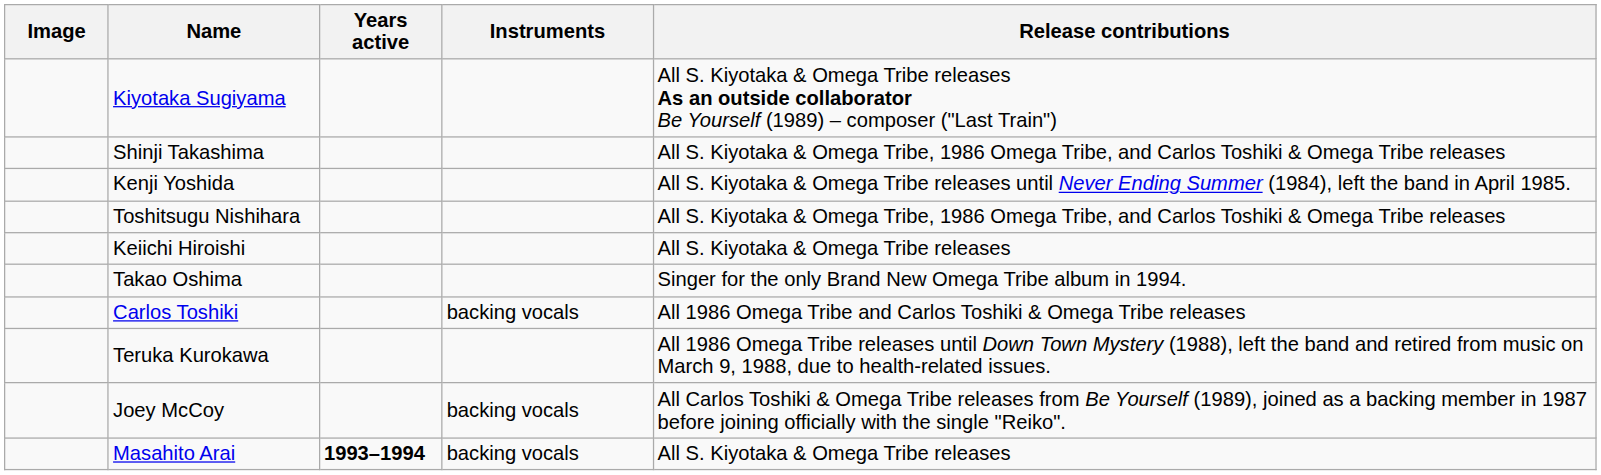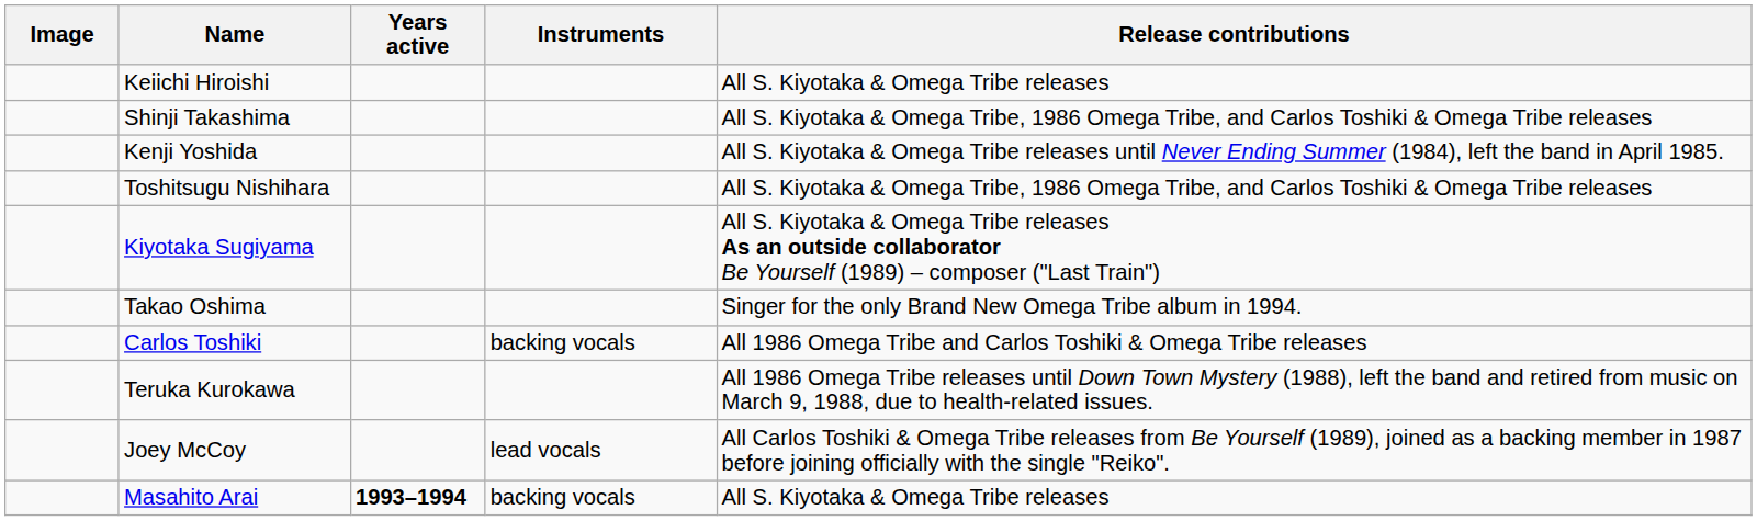rows swapped: Kiyotaka Sugiyama <-> Keiichi Hiroishi
Joey McCoy | Instruments: backing vocals -> lead vocals
